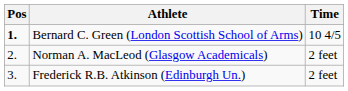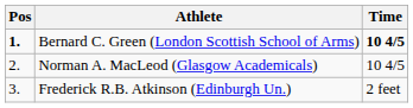Bernard C. Green (London Scottish School of Arms) | Time: normal -> bold
Norman A. MacLeod (Glasgow Academicals) | Time: 2 feet -> 10 4/5
